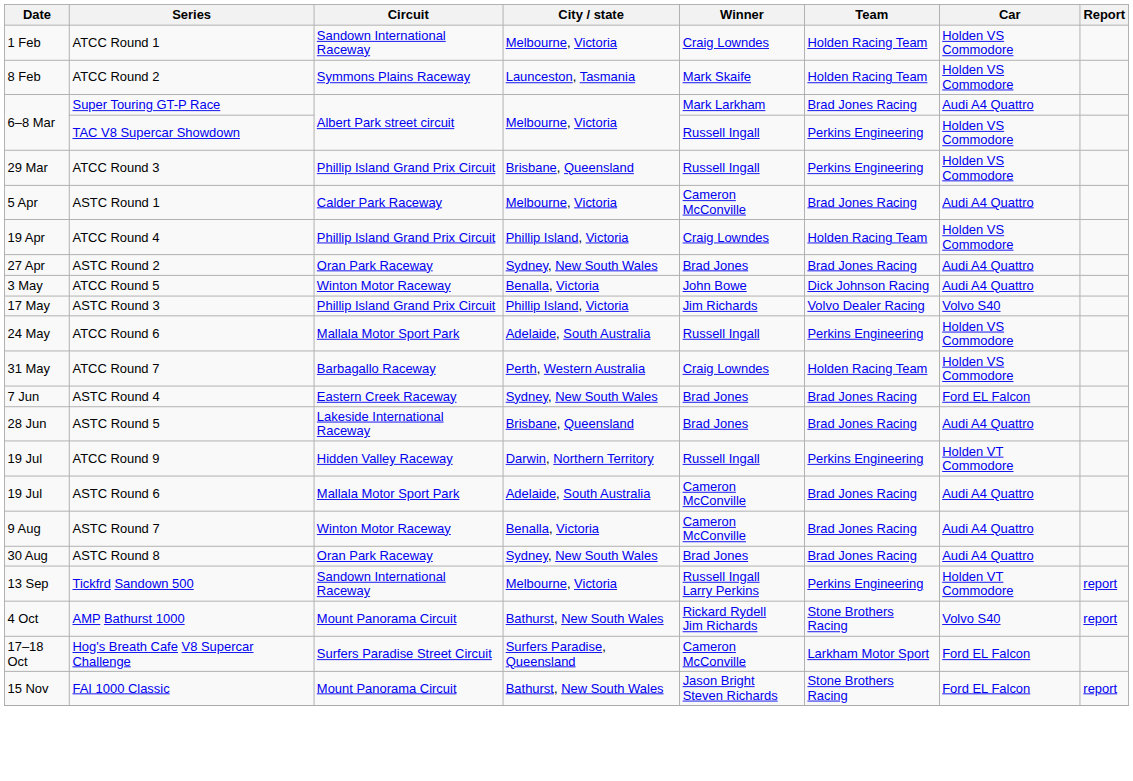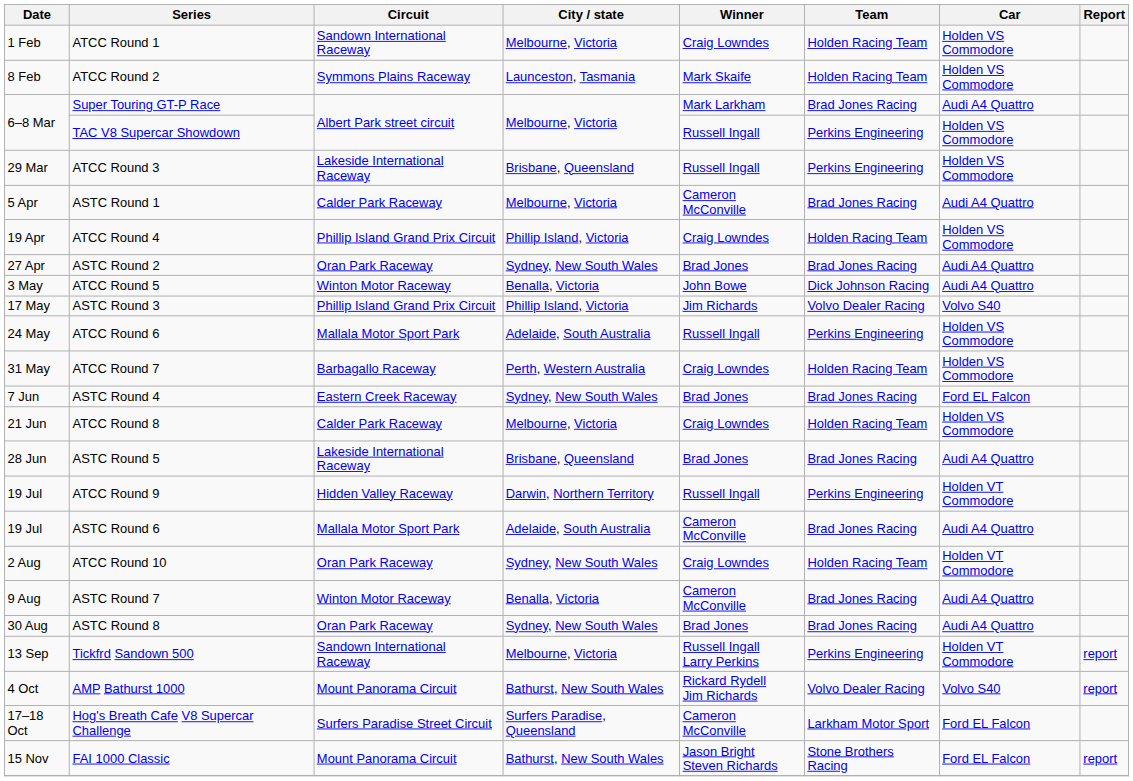ATCC Round 3 | Circuit: Phillip Island Grand Prix Circuit -> Lakeside International Raceway
+ row: 21 Jun | ATCC Round 8 | Calder Park Raceway | Melbourne, Victoria | Craig Lowndes | Holden Racing Team | Holden VS Commodore
+ row: 2 Aug | ATCC Round 10 | Oran Park Raceway | Sydney, New South Wales | Craig Lowndes | Holden Racing Team | Holden VT Commodore
AMP Bathurst 1000 | Team: Stone Brothers Racing -> Volvo Dealer Racing
